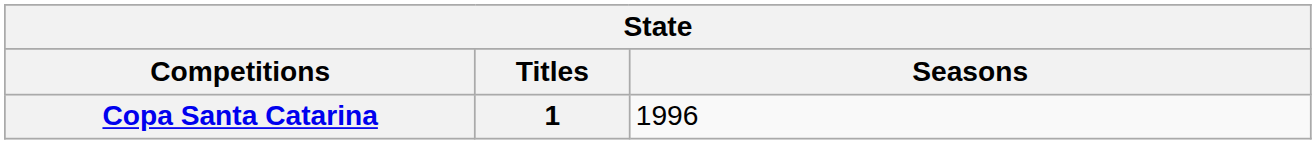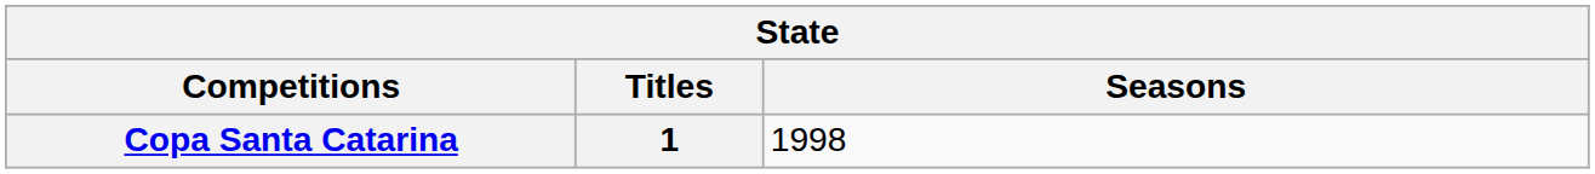Copa Santa Catarina | Seasons: 1996 -> 1998
